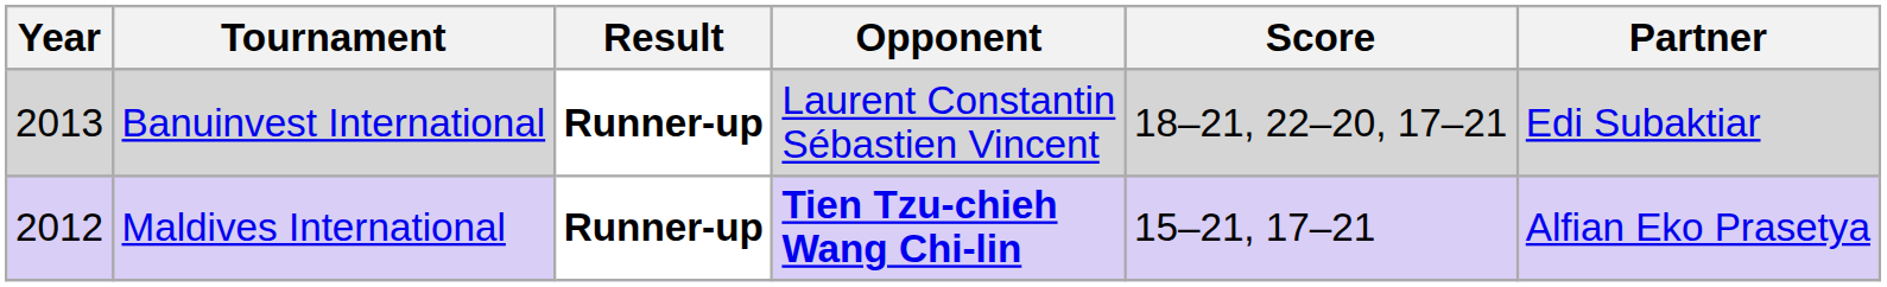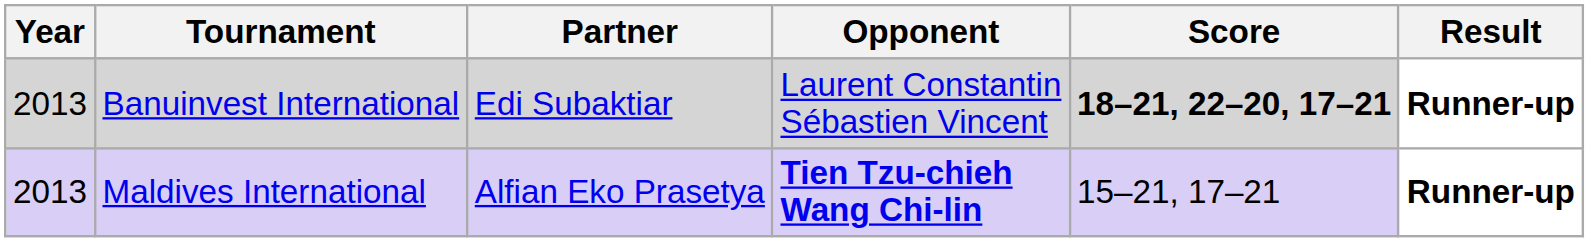columns swapped: Partner <-> Result
Banuinvest International | Score: normal -> bold
Maldives International | Year: 2012 -> 2013
